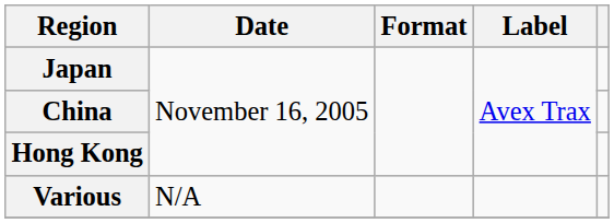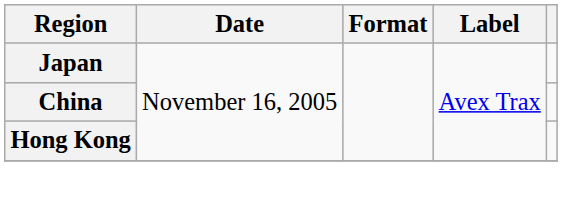- row: Various | N/A
